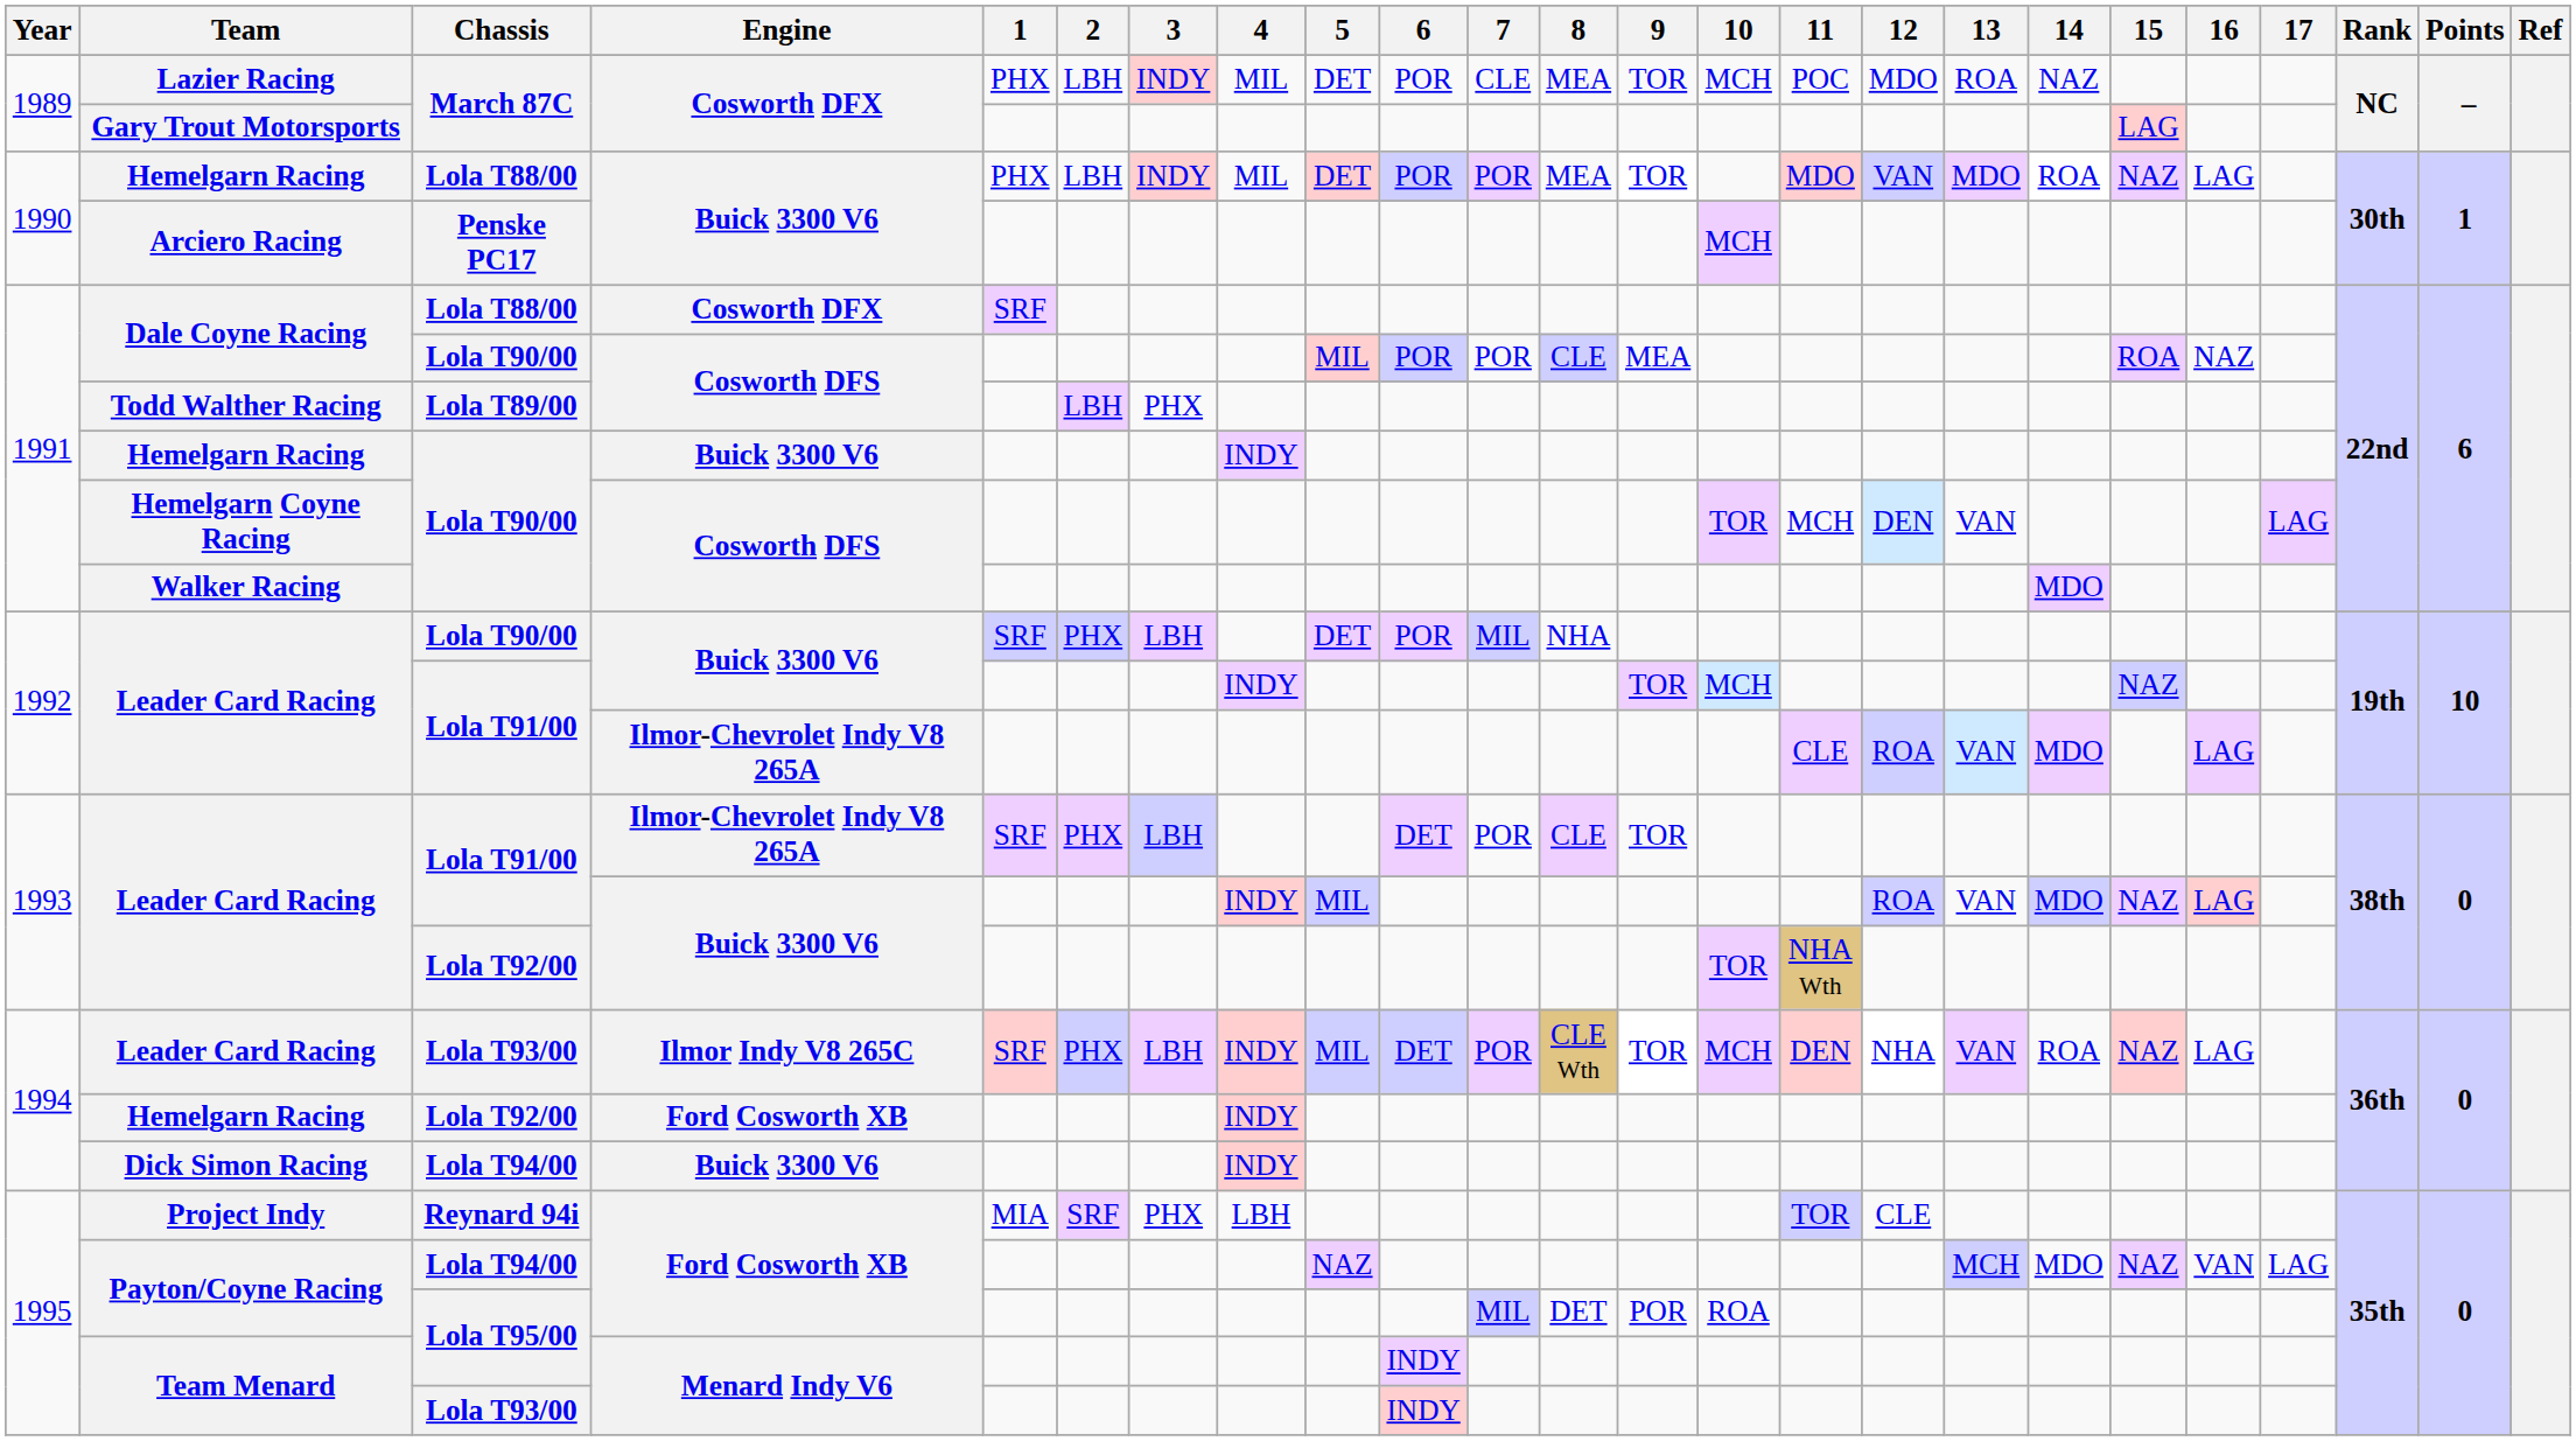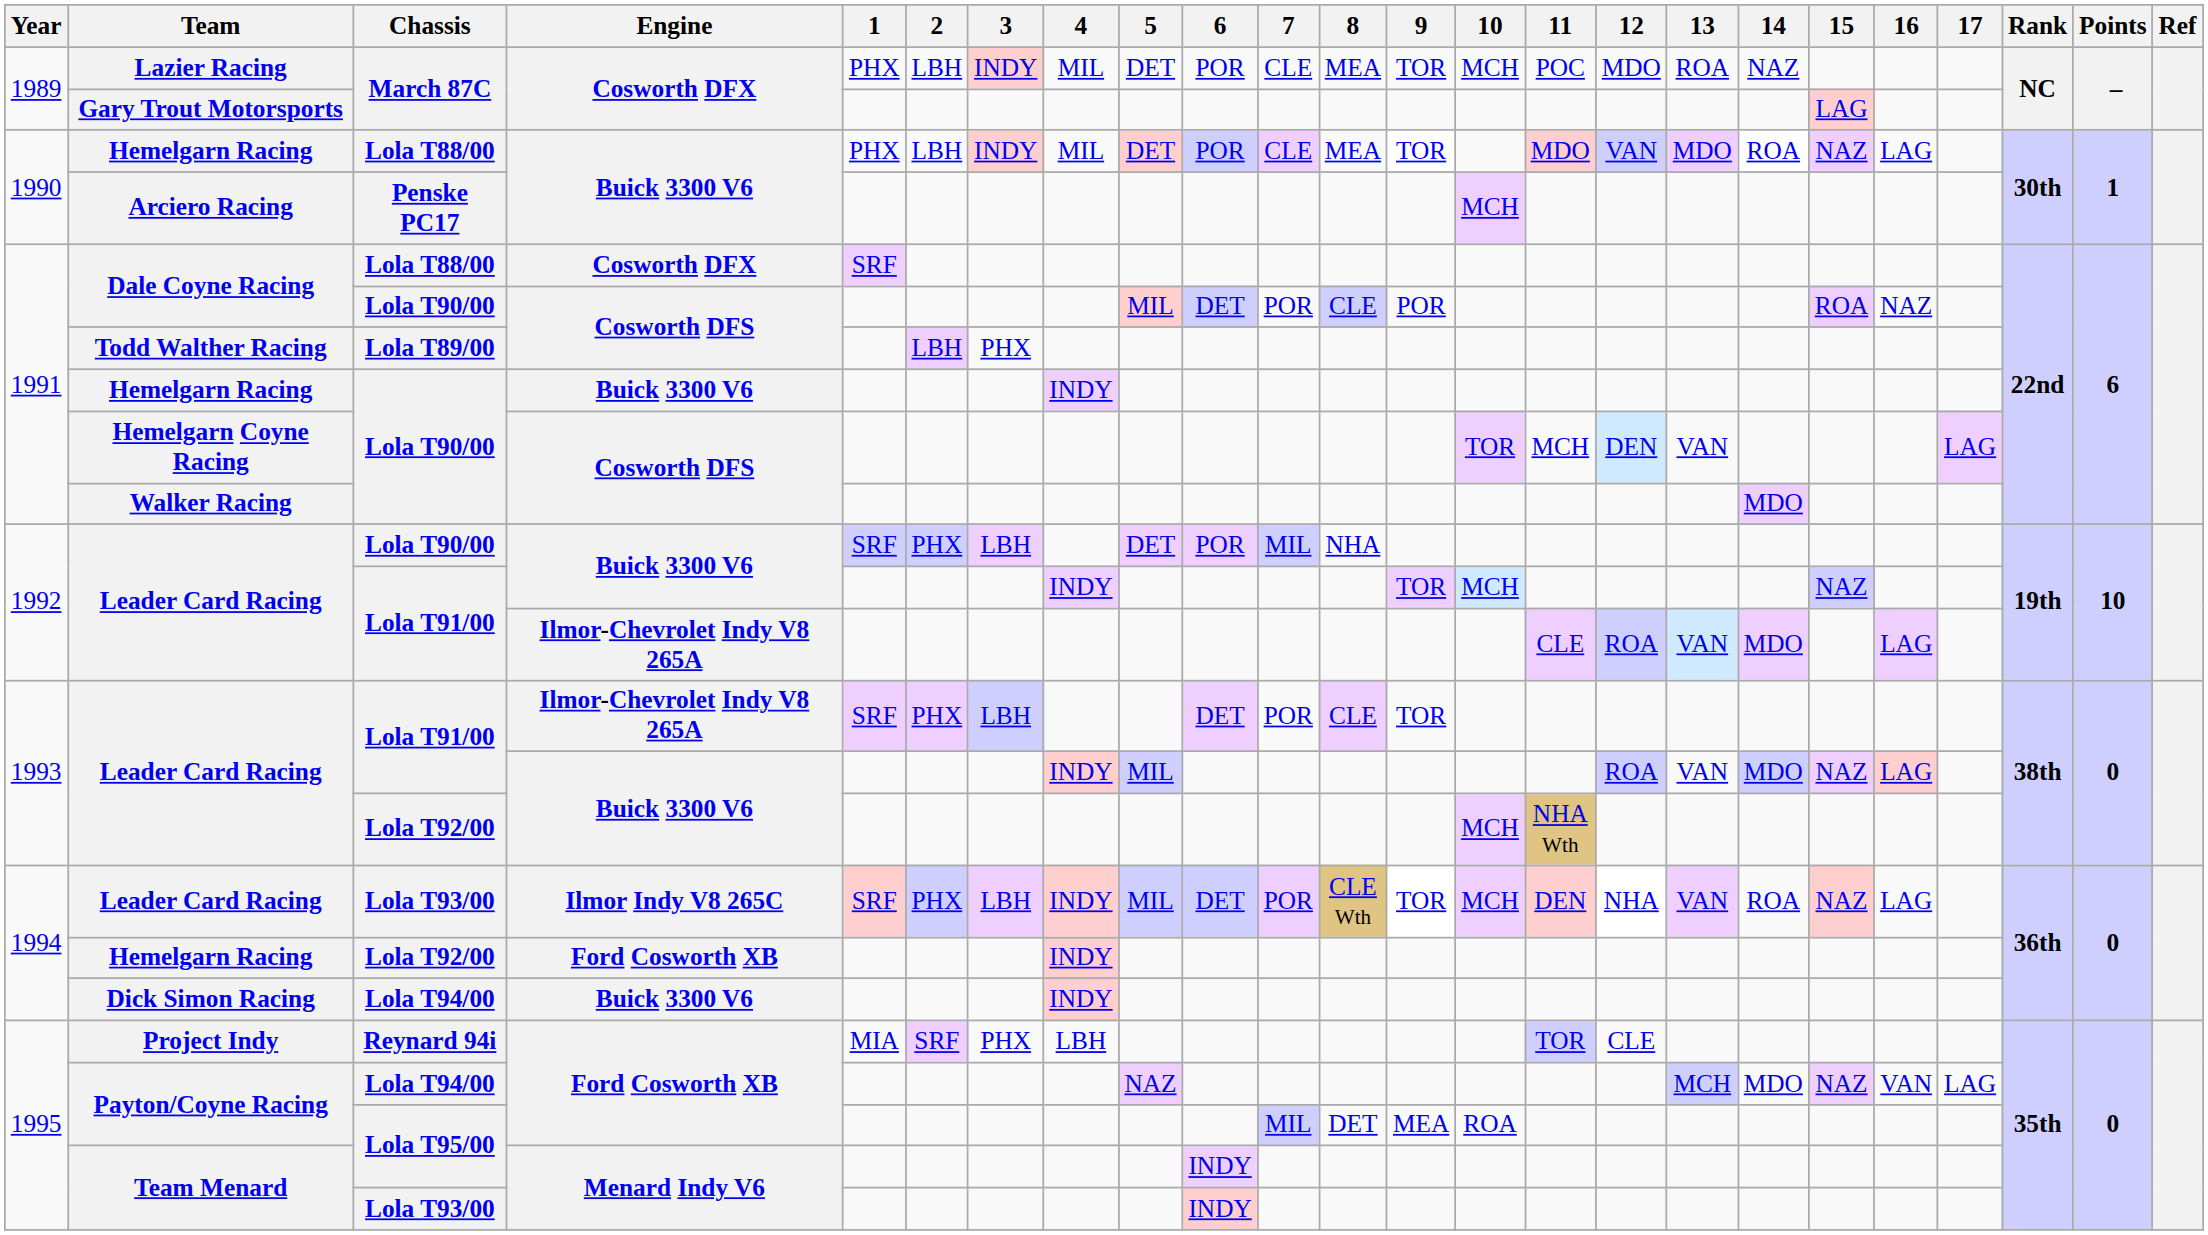Hemelgarn Racing / Lola T88/00 | 7: POR -> CLE
Dale Coyne Racing / Lola T90/00 | 6: POR -> DET
Dale Coyne Racing / Lola T90/00 | 9: MEA -> POR
Leader Card Racing / Lola T92/00 | 10: TOR -> MCH
Payton/Coyne Racing / Lola T95/00 | 9: POR -> MEA
